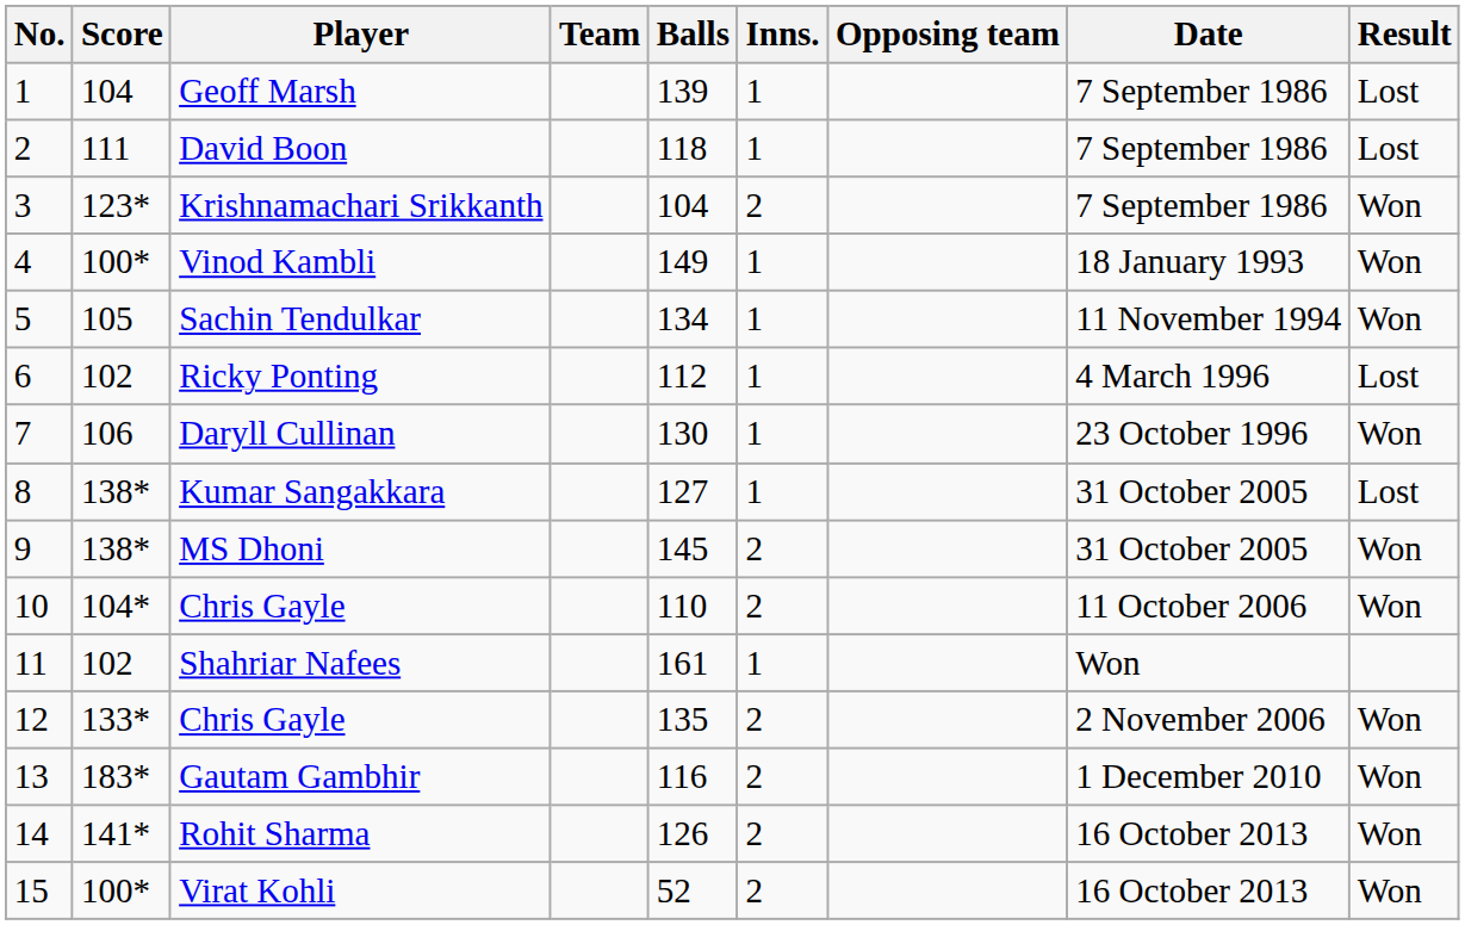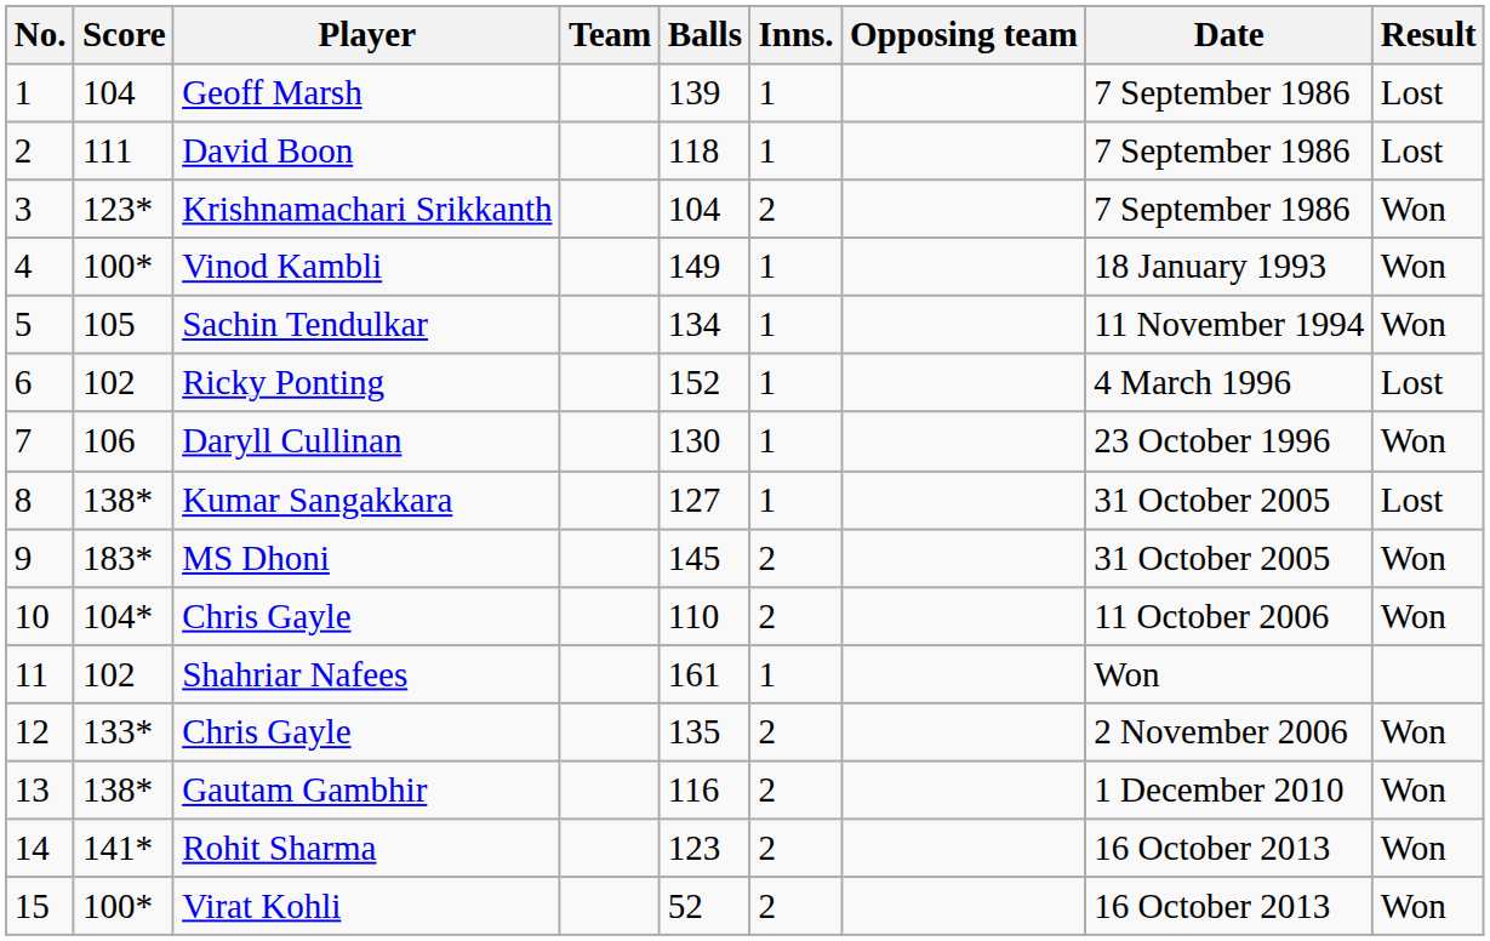Ricky Ponting | Balls: 112 -> 152
MS Dhoni | Score: 138* -> 183*
Gautam Gambhir | Score: 183* -> 138*
Rohit Sharma | Balls: 126 -> 123
